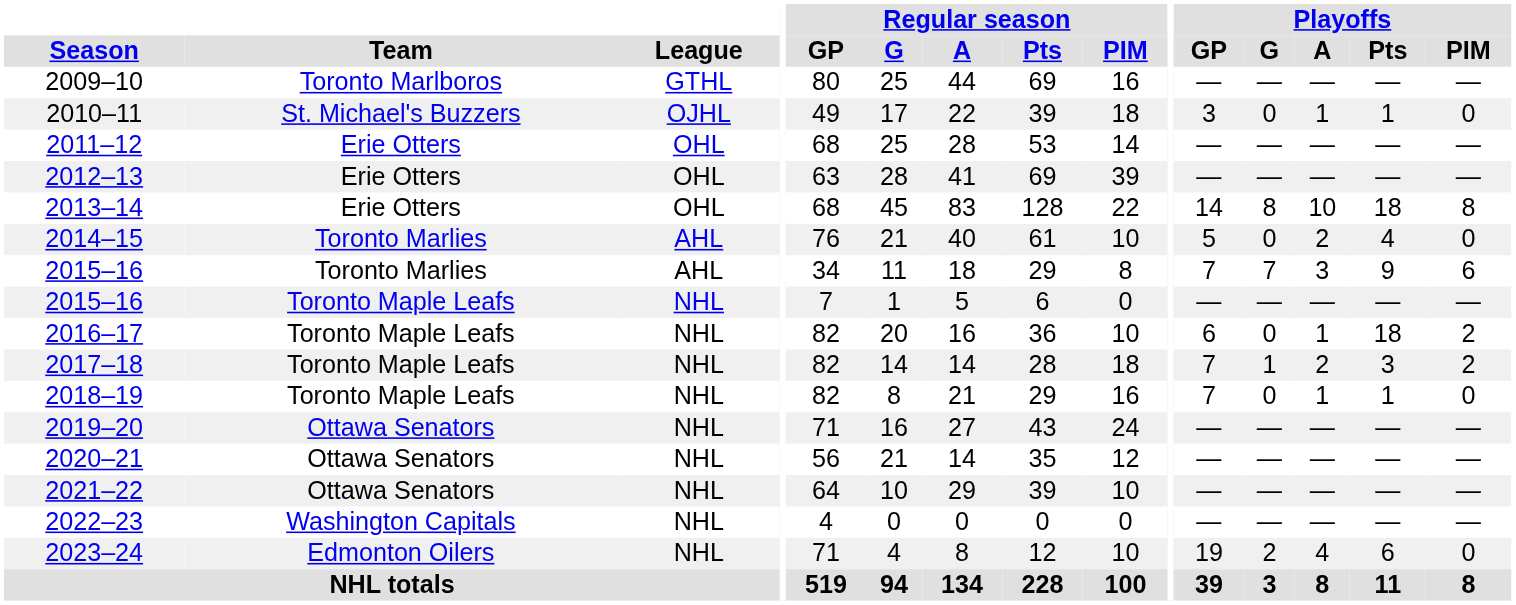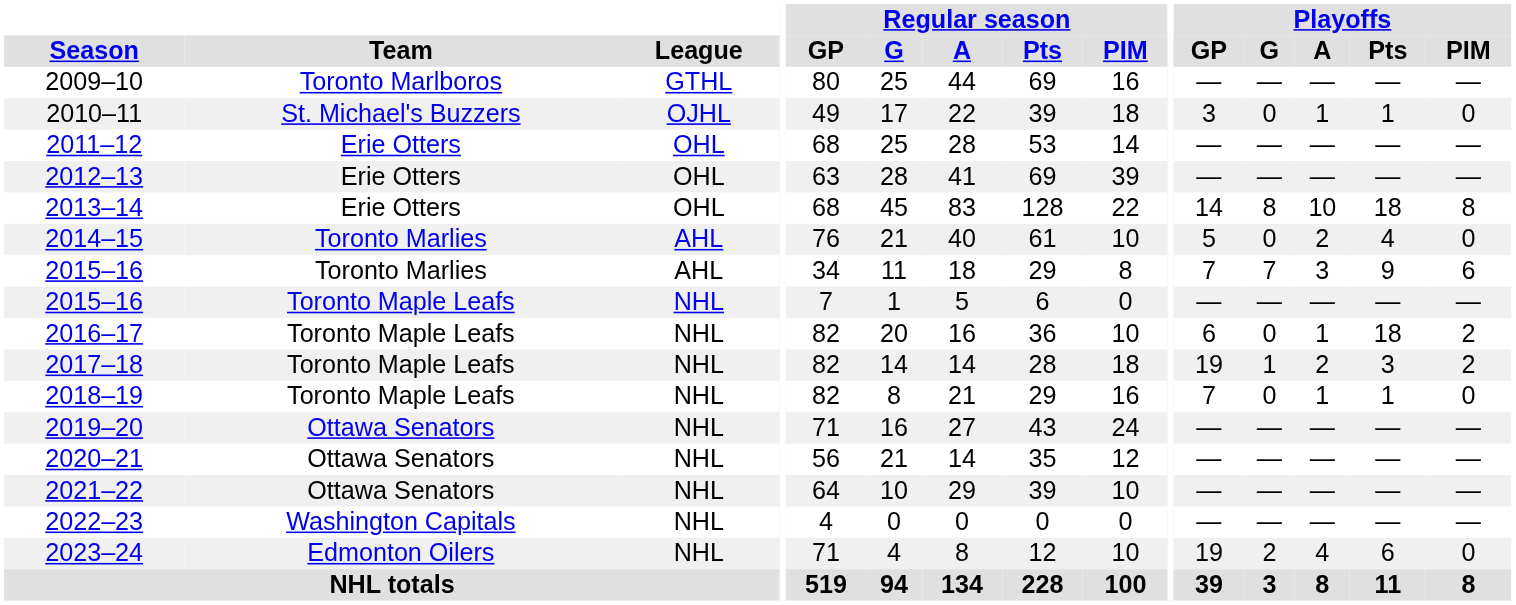2017–18 | Playoffs / GP: 7 -> 19
